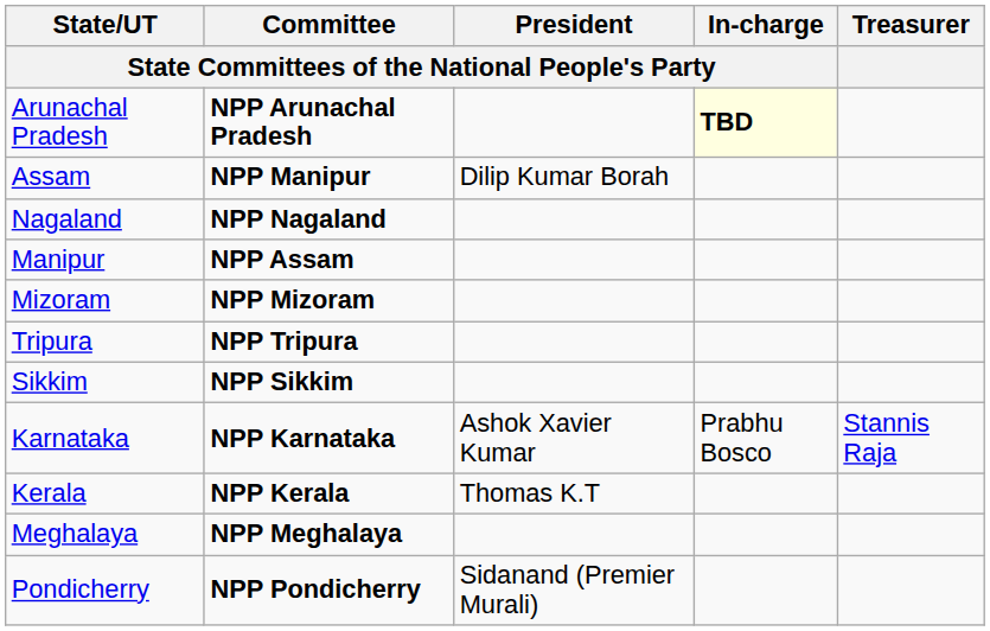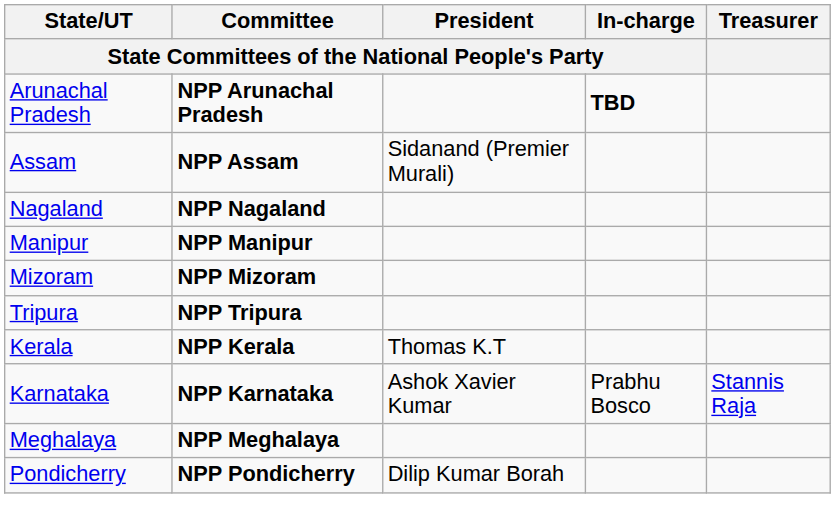Arunachal Pradesh | In-charge / State Committees of the National People's Party: lightyellow background -> no background
Assam | Committee / State Committees of the National People's Party: NPP Manipur -> NPP Assam
Assam | President / State Committees of the National People's Party: Dilip Kumar Borah -> Sidanand (Premier Murali)
Manipur | Committee / State Committees of the National People's Party: NPP Assam -> NPP Manipur
- row: Sikkim | NPP Sikkim
rows swapped: Karnataka <-> Kerala
Pondicherry | President / State Committees of the National People's Party: Sidanand (Premier Murali) -> Dilip Kumar Borah
